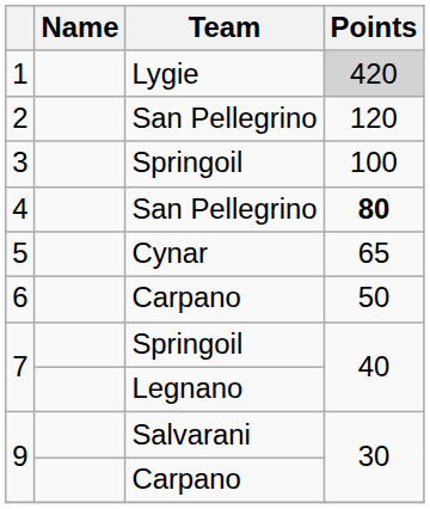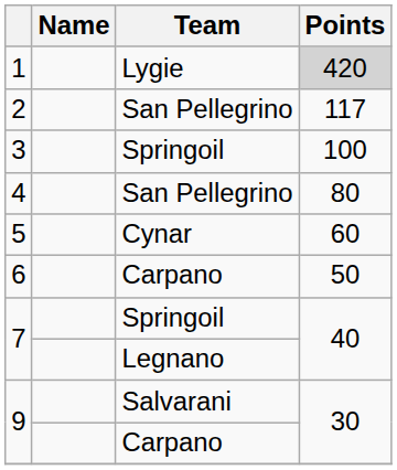2 | Points: 120 -> 117
4 | Points: bold -> normal
5 | Points: 65 -> 60
